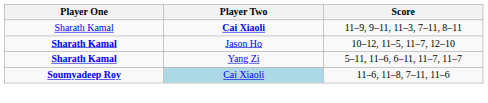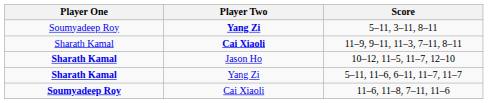+ row: Soumyadeep Roy | Yang Zi | 5–11, 3–11, 8–11
11–6, 11–8, 7–11, 11–6 | Player Two: lightblue background -> no background
